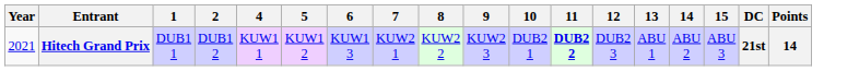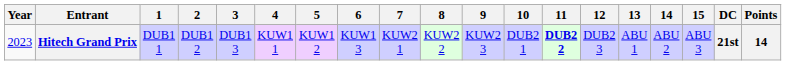+ column: 3 | DUB1 3
Hitech Grand Prix | Year: 2021 -> 2023
